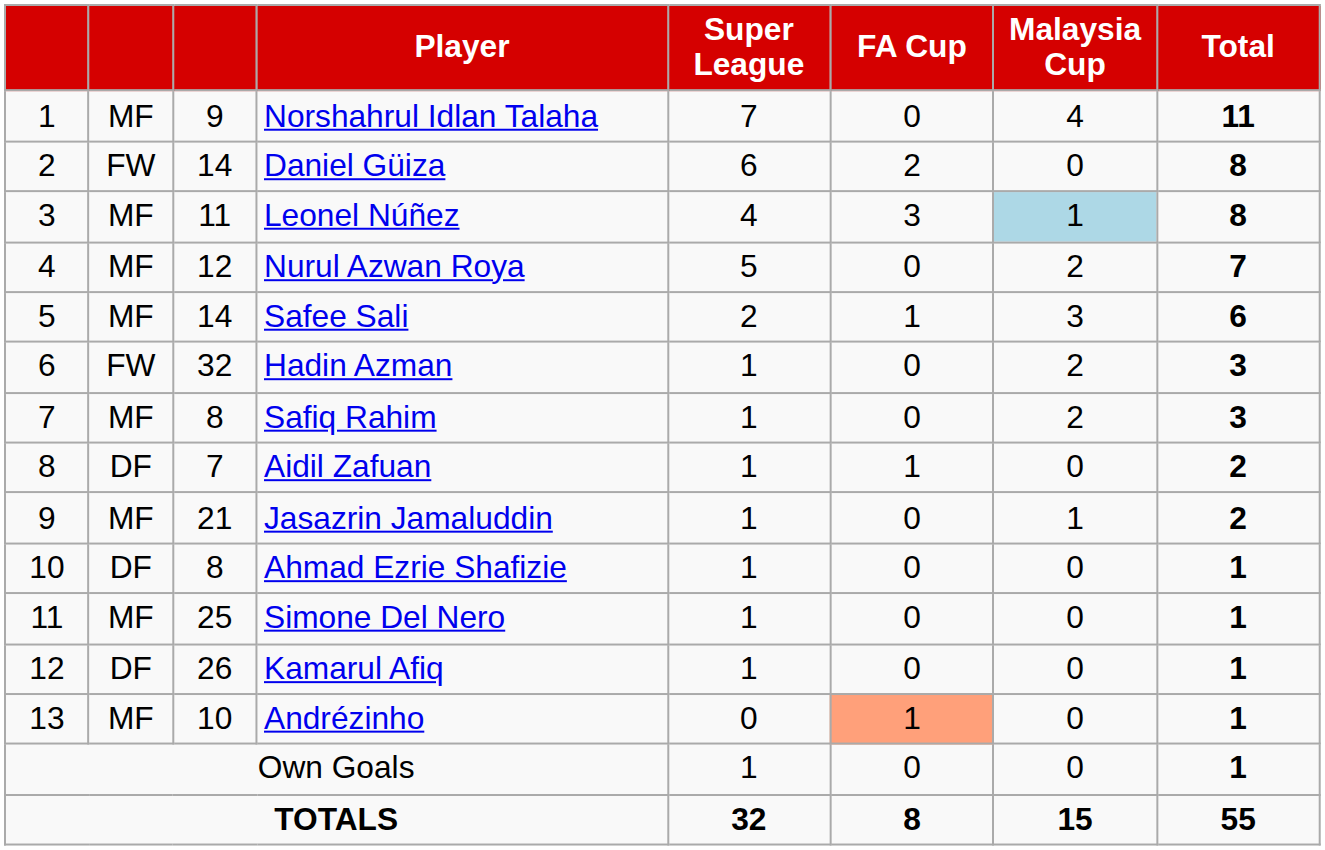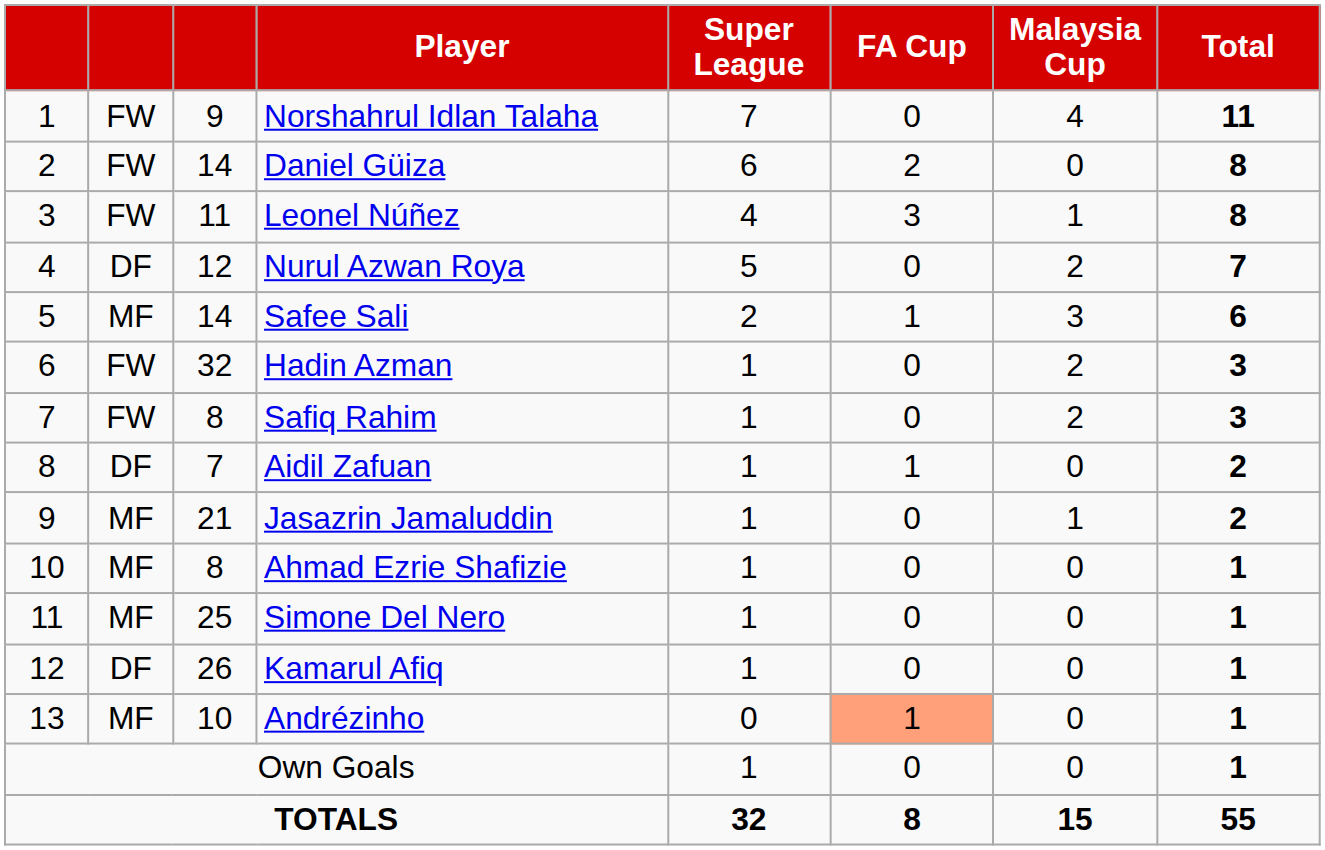Norshahrul Idlan Talaha | column 2: MF -> FW
Leonel Núñez | column 2: MF -> FW
Leonel Núñez | Malaysia Cup: lightblue background -> no background
Nurul Azwan Roya | column 2: MF -> DF
Safiq Rahim | column 2: MF -> FW
Ahmad Ezrie Shafizie | column 2: DF -> MF
